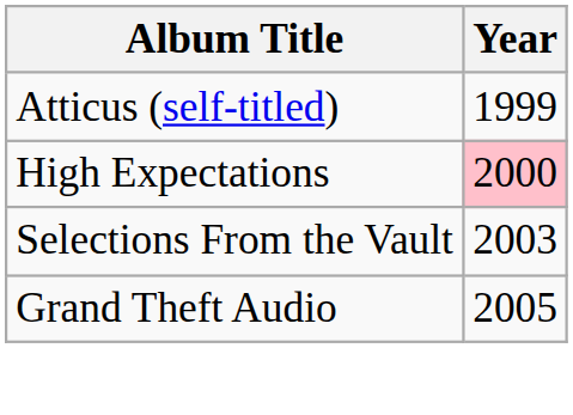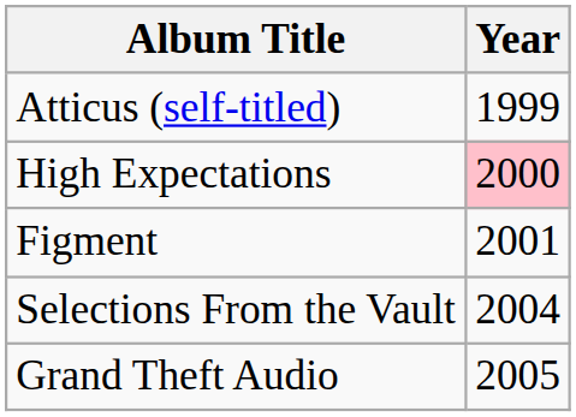+ row: Figment | 2001
Selections From the Vault | Year: 2003 -> 2004
